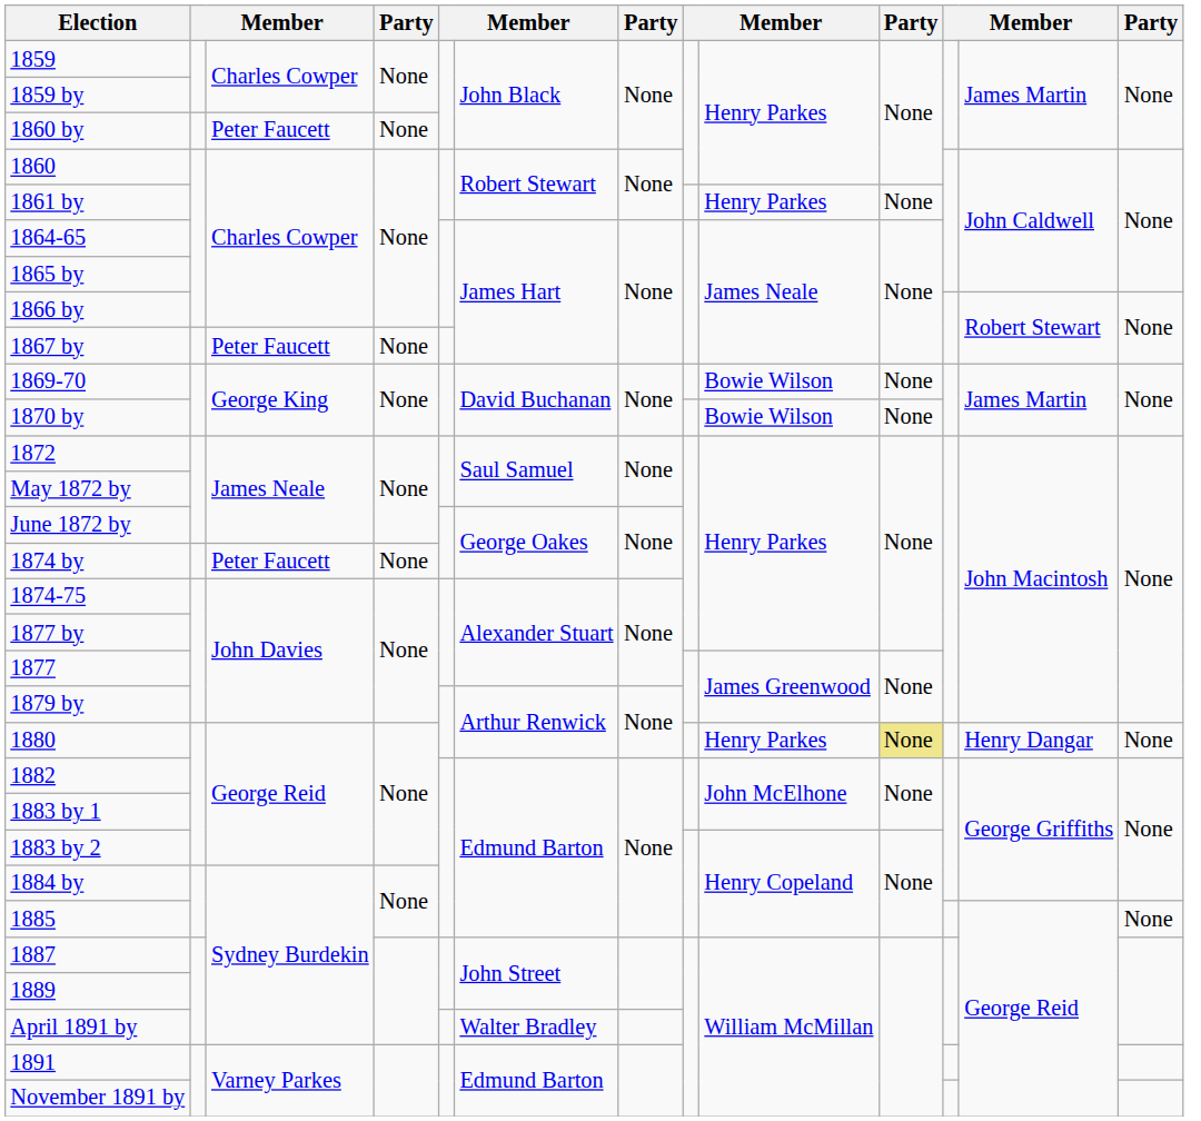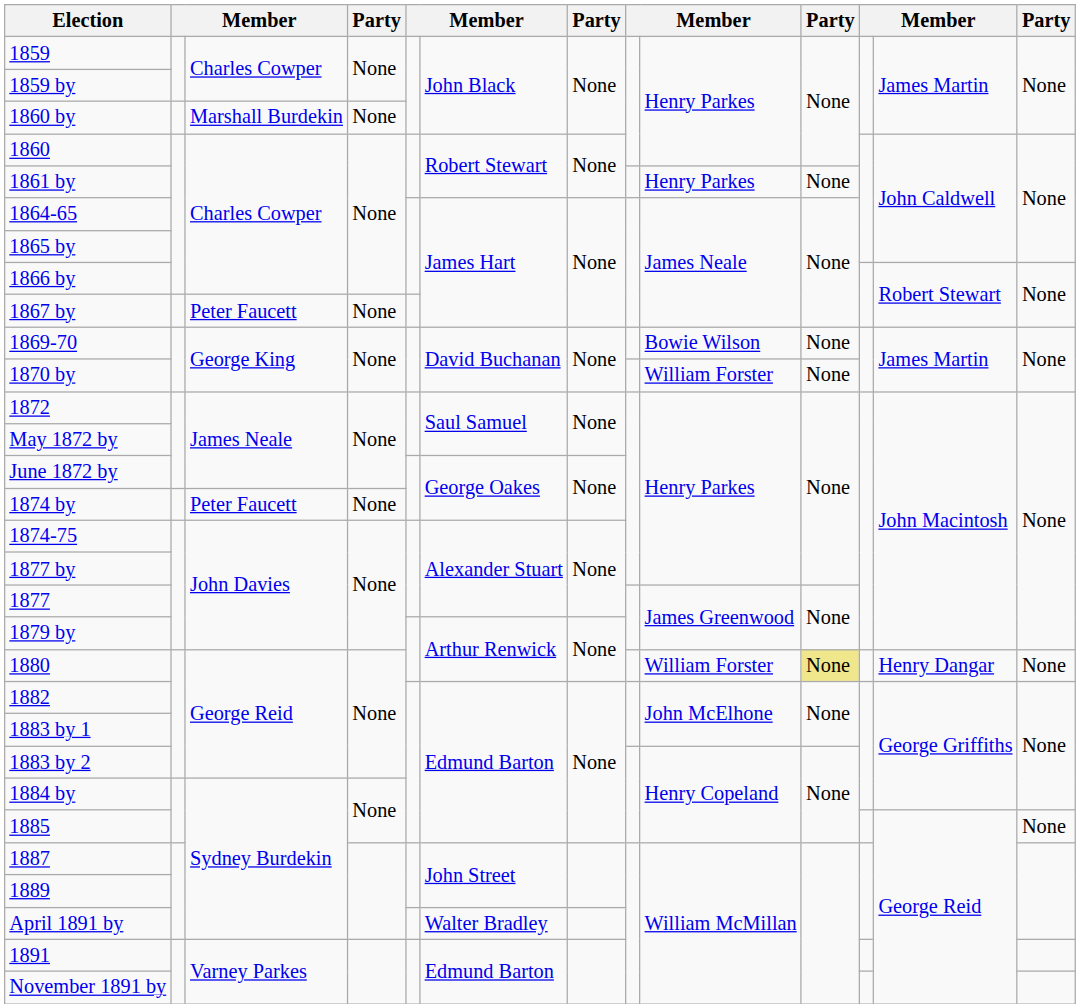1860 by | column 3: Peter Faucett -> Marshall Burdekin
1870 by | column 9: Bowie Wilson -> William Forster
1880 | column 9: Henry Parkes -> William Forster
